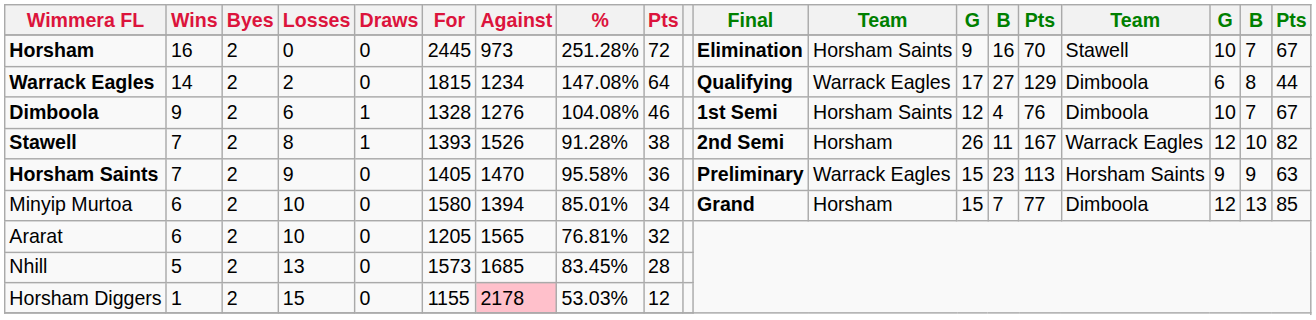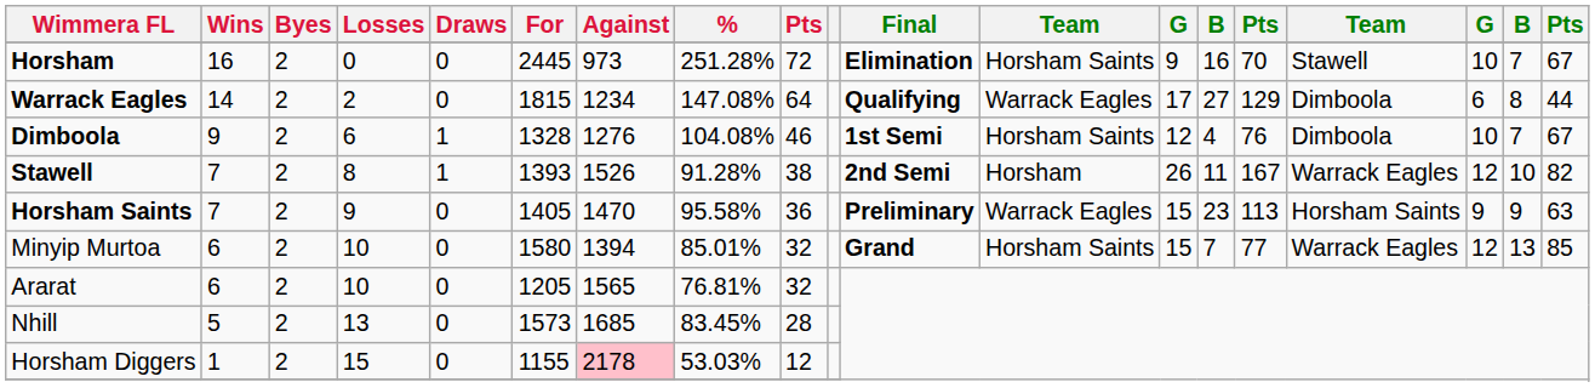Minyip Murtoa | column 9: 34 -> 32
Minyip Murtoa | column 12: Horsham -> Horsham Saints
Minyip Murtoa | column 16: Dimboola -> Warrack Eagles
